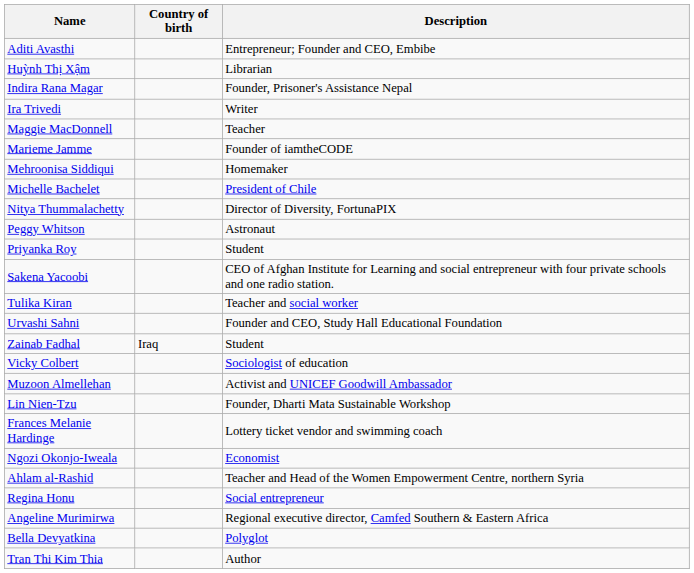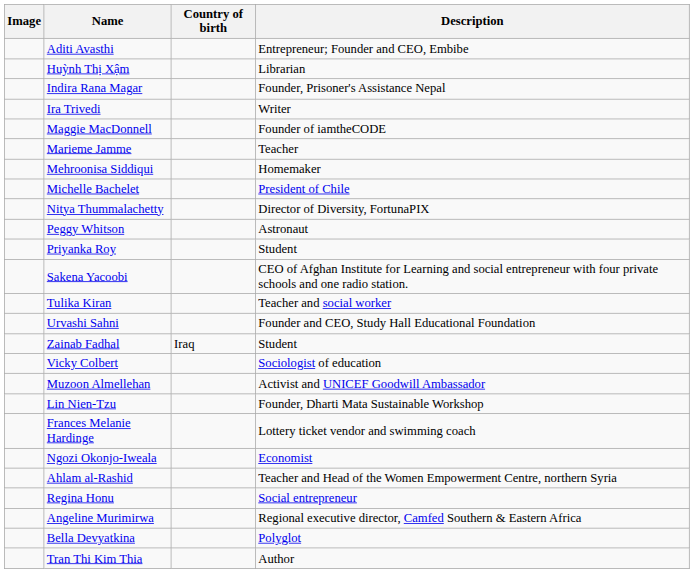+ column: Image
Maggie MacDonnell | Description: Teacher -> Founder of iamtheCODE
Marieme Jamme | Description: Founder of iamtheCODE -> Teacher
